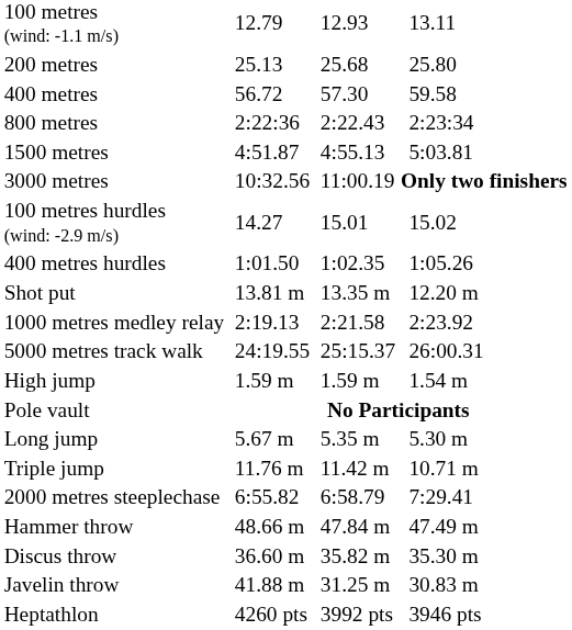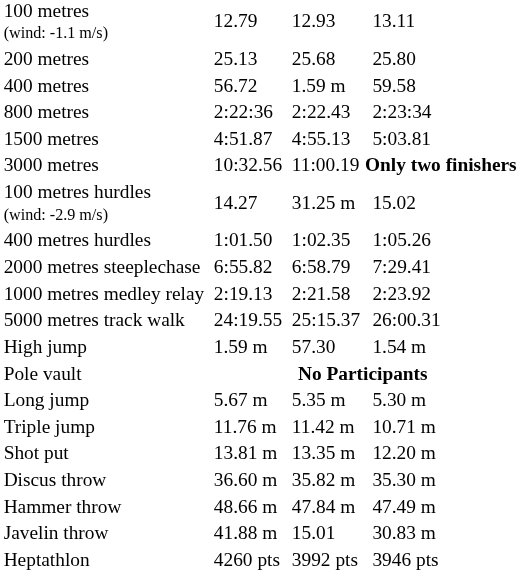400 metres | column 5: 57.30 -> 1.59 m
100 metres hurdles (wind: -2.9 m/s) | column 5: 15.01 -> 31.25 m
rows swapped: 2000 metres steeplechase <-> Shot put
High jump | column 5: 1.59 m -> 57.30
rows swapped: Discus throw <-> Hammer throw
Javelin throw | column 5: 31.25 m -> 15.01
